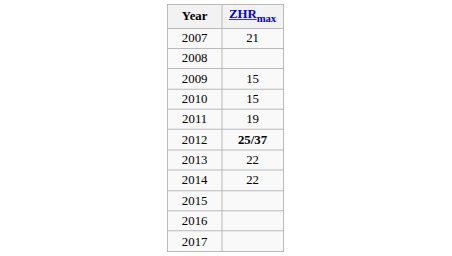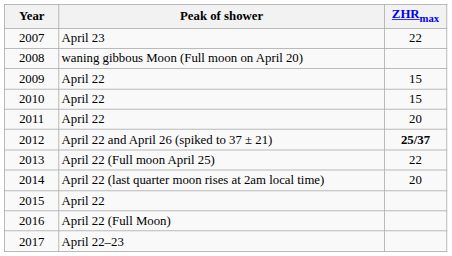+ column: Peak of shower | April 23 | waning gibbous Moon (Full moon on April 20) | April 22 | April 22 | April 22 | April 22 and April 26 (spiked to 37 ± 21) | April 22 (Full moon April 25) | April 22 (last quarter moon rises at 2am local time) | April 22 | April 22 (Full Moon) | April 22–23
2007 | ZHRmax: 21 -> 22
2011 | ZHRmax: 19 -> 20
2014 | ZHRmax: 22 -> 20
